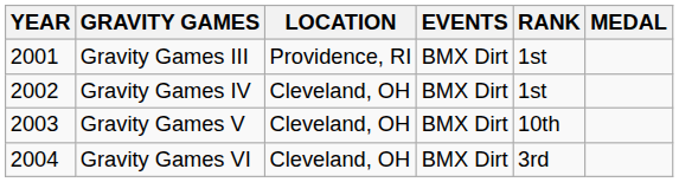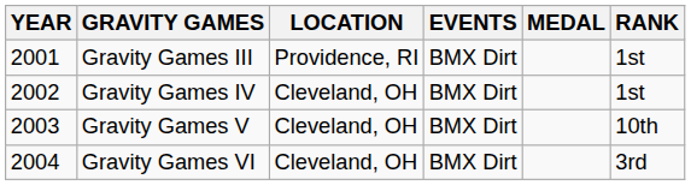columns swapped: RANK <-> MEDAL
